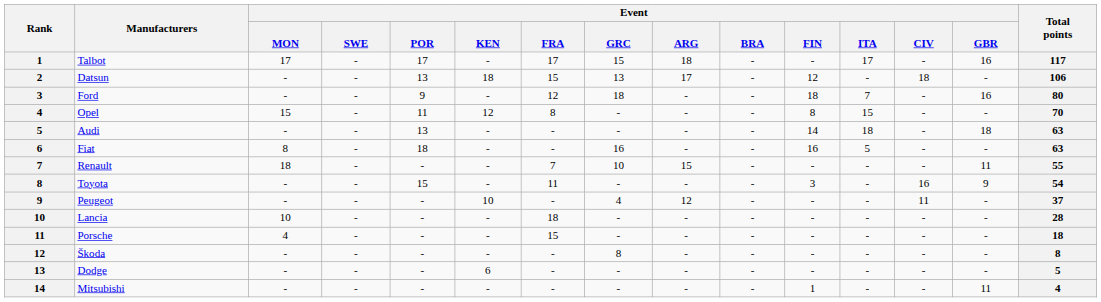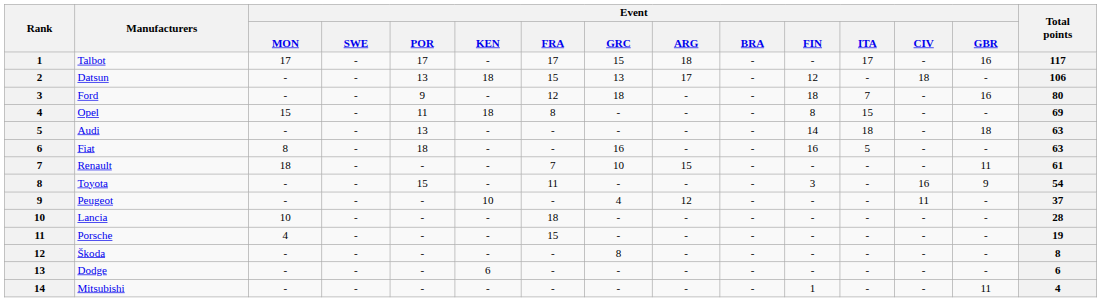Opel | Event / KEN: 12 -> 18
Opel | Total points: 70 -> 69
Renault | Total points: 55 -> 61
Porsche | Total points: 18 -> 19
Dodge | Total points: 5 -> 6
